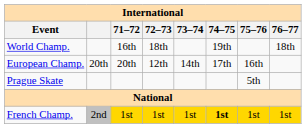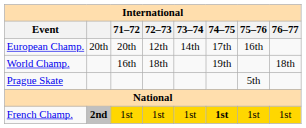rows swapped: World Champ. <-> European Champ.
French Champ. | column 2: normal -> bold
